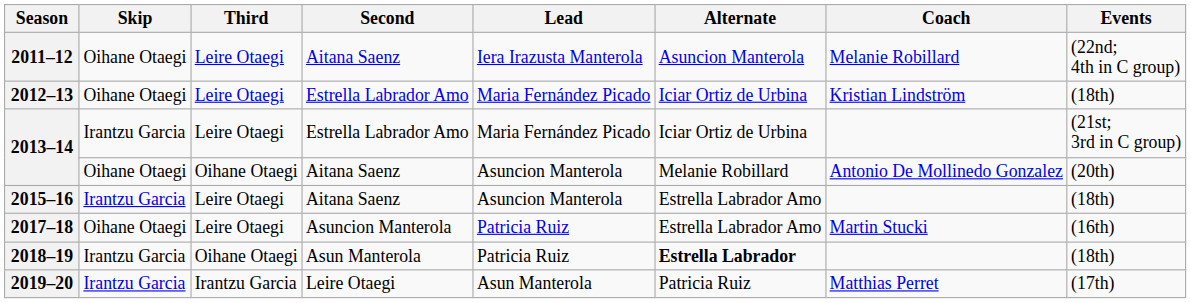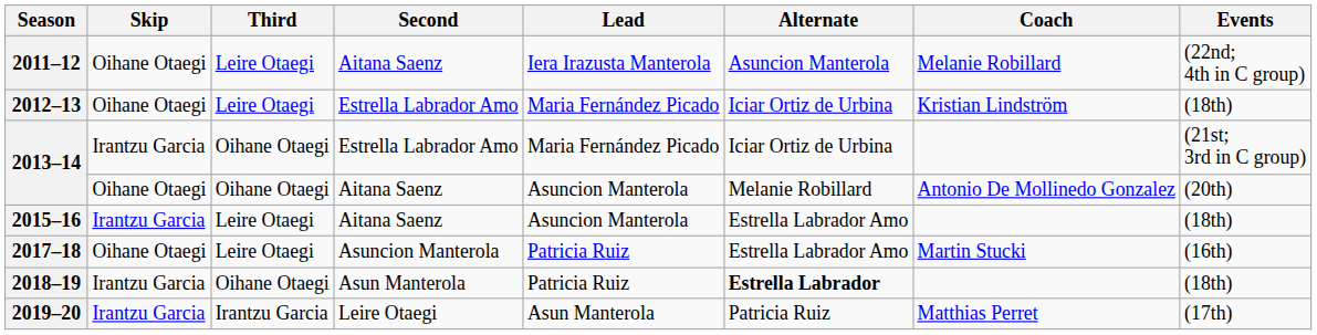2013–14 / Estrella Labrador Amo | Third: Leire Otaegi -> Oihane Otaegi
